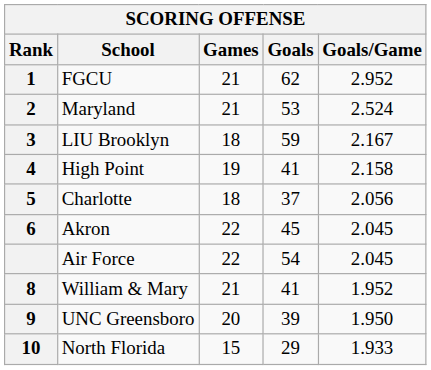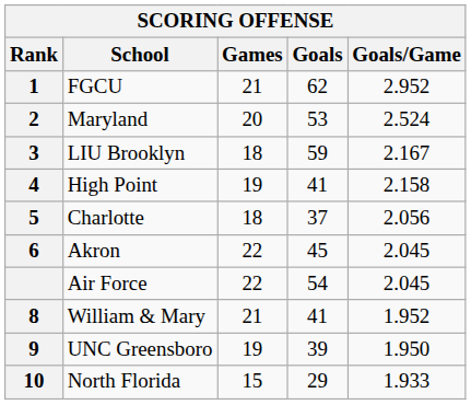Maryland | Games: 21 -> 20
UNC Greensboro | Games: 20 -> 19
